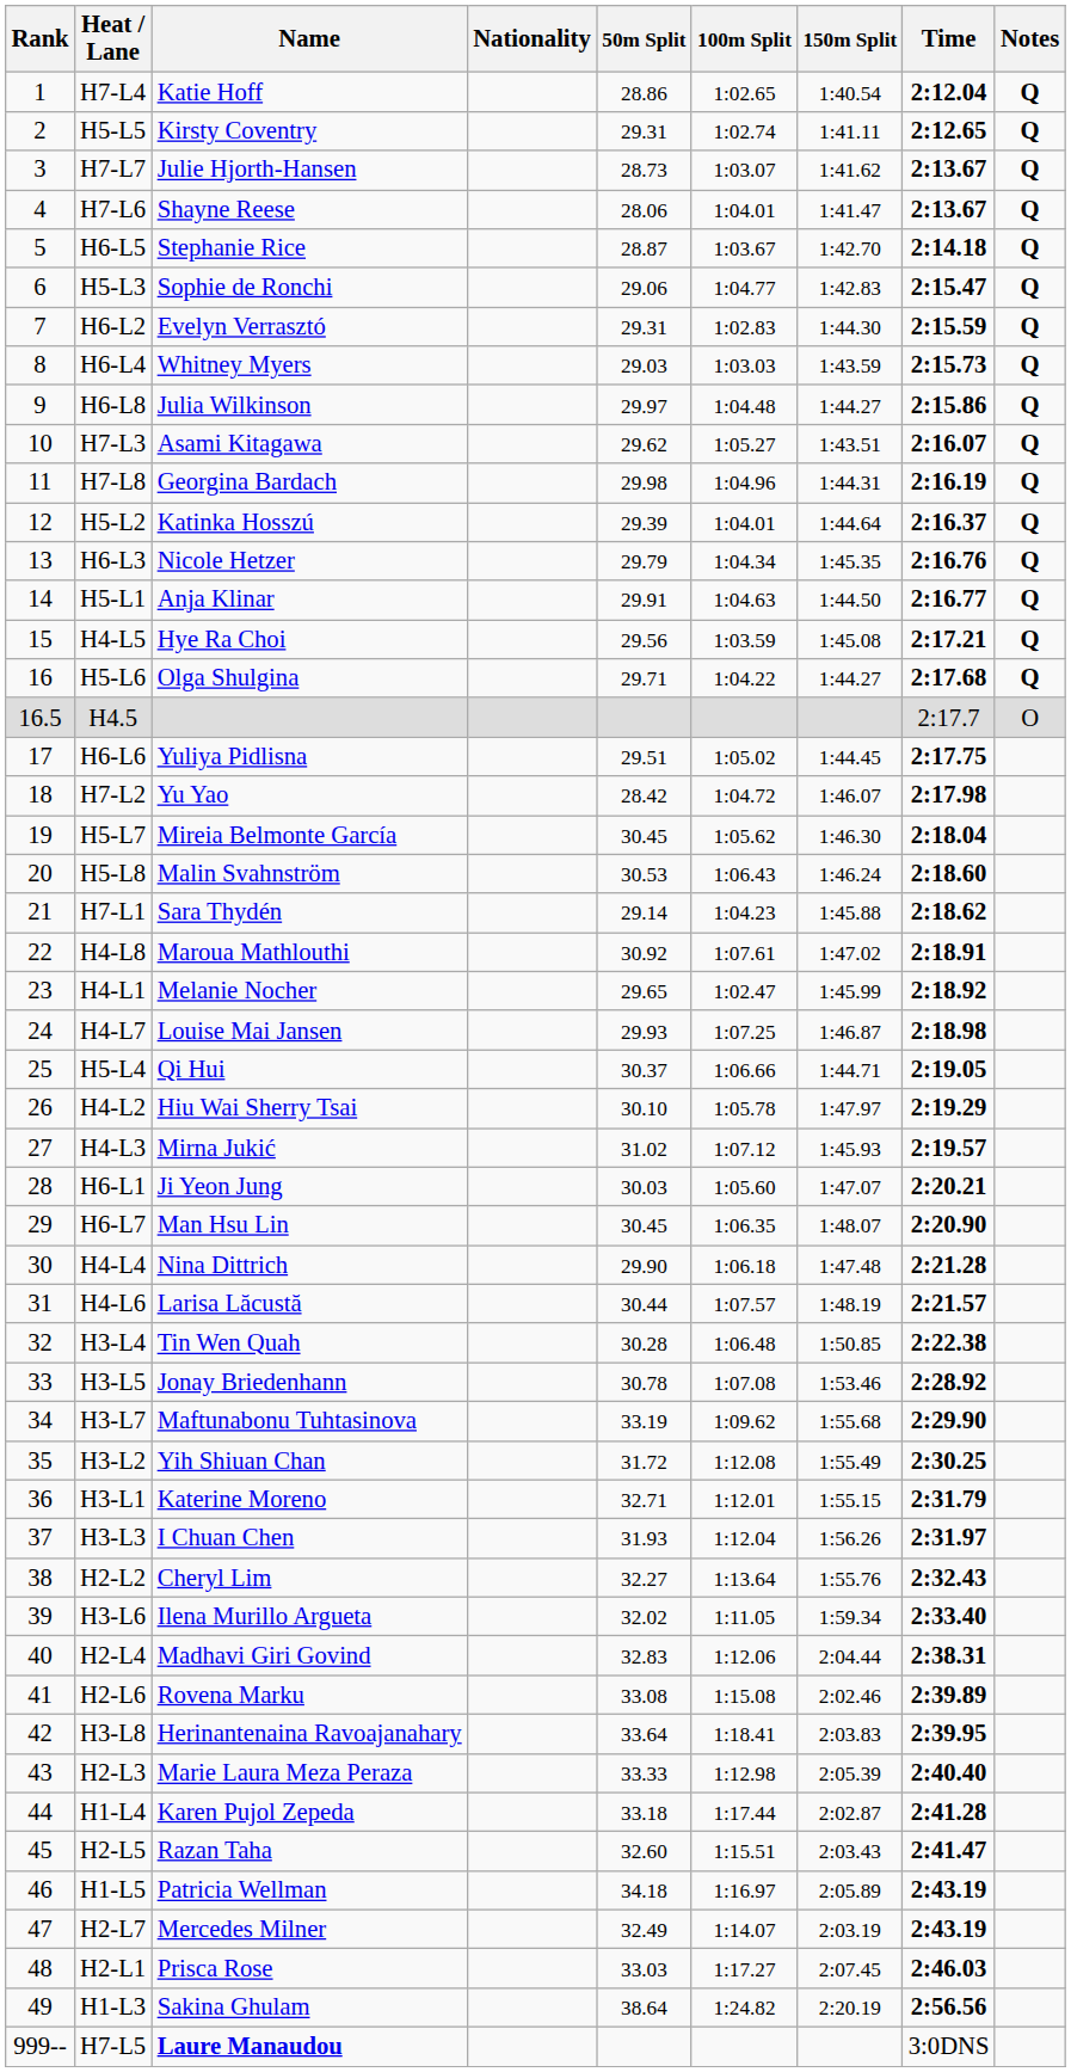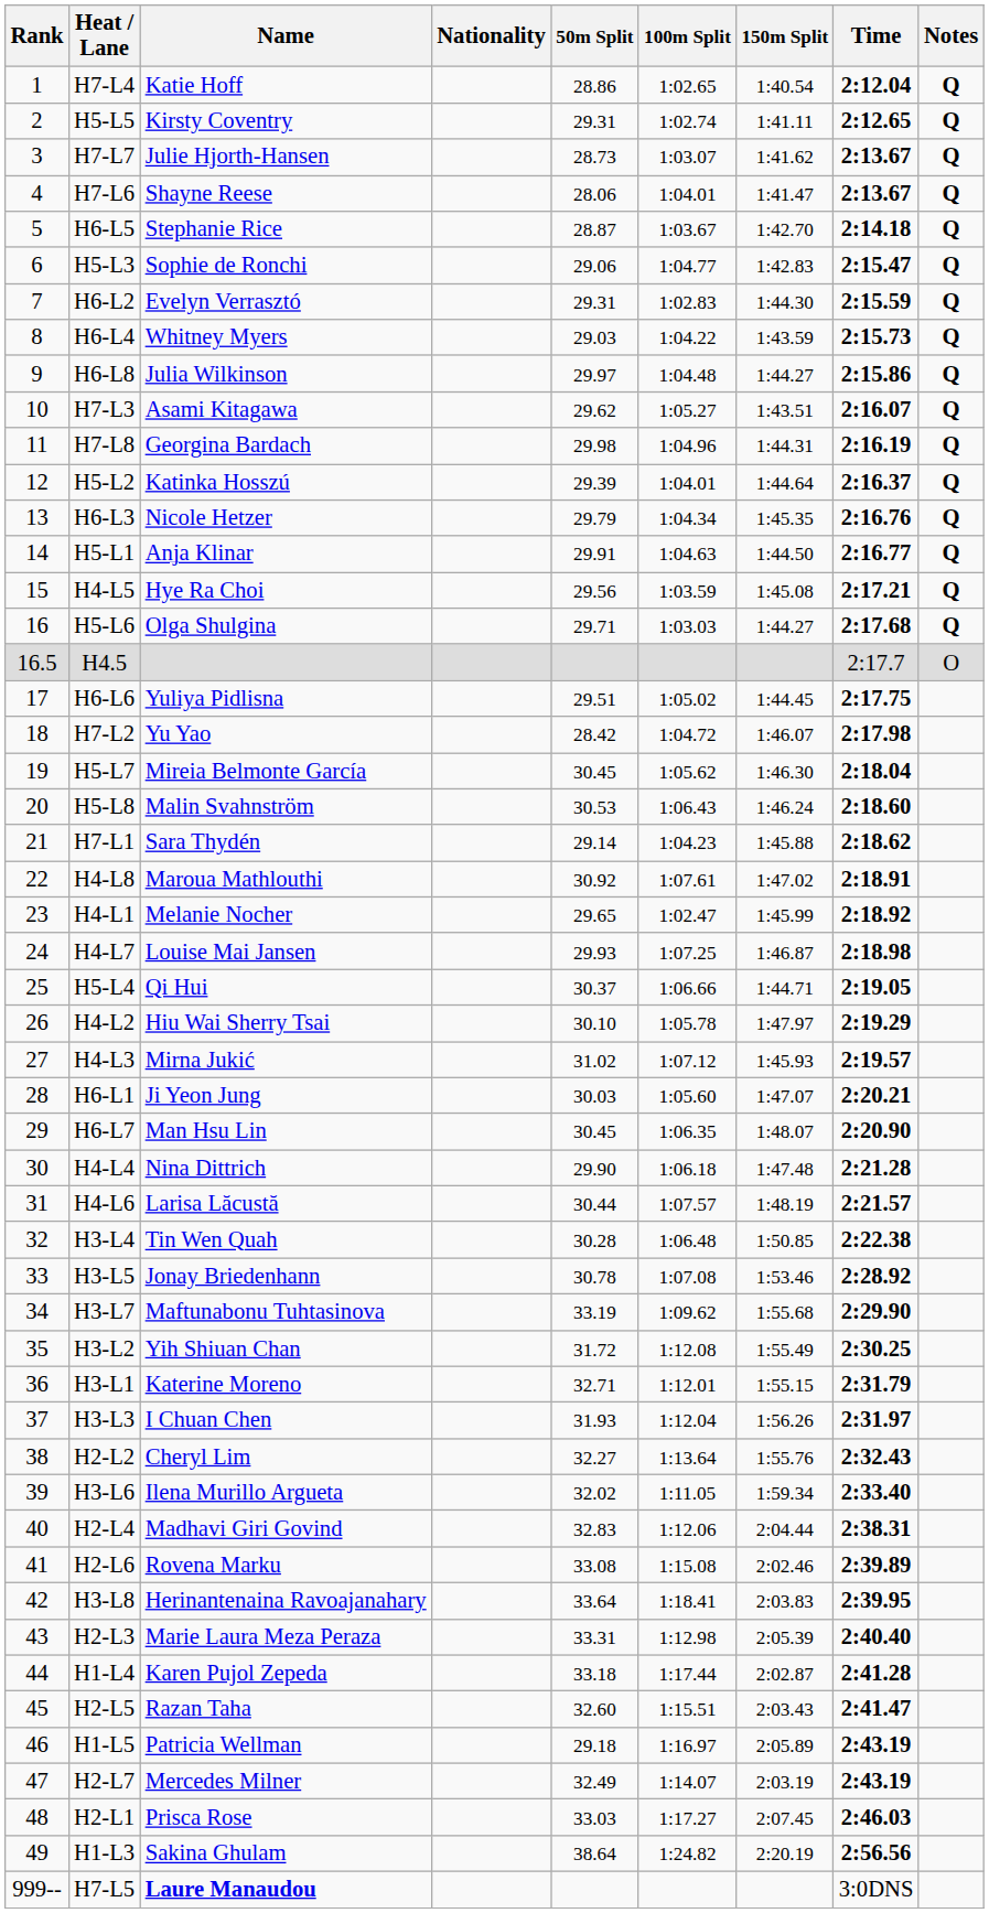H6-L4 | 100m Split: 1:03.03 -> 1:04.22
H5-L6 | 100m Split: 1:04.22 -> 1:03.03
H2-L3 | 50m Split: 33.33 -> 33.31
H1-L5 | 50m Split: 34.18 -> 29.18
